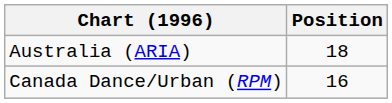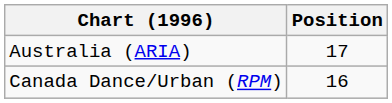Australia (ARIA) | Position: 18 -> 17
